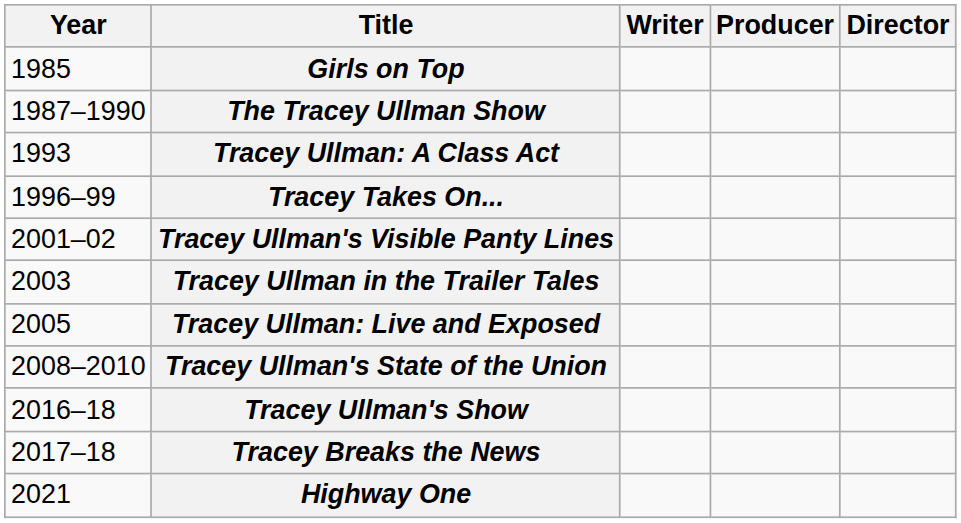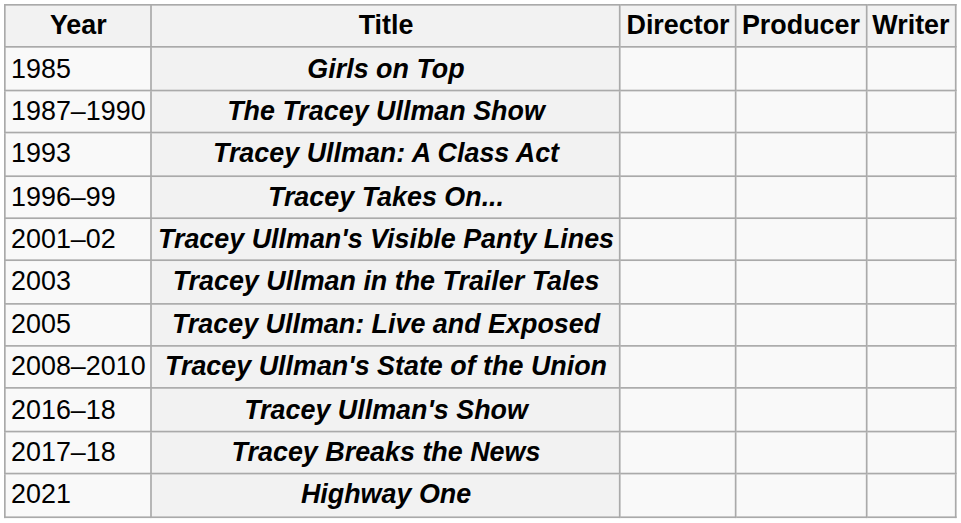columns swapped: Director <-> Writer
